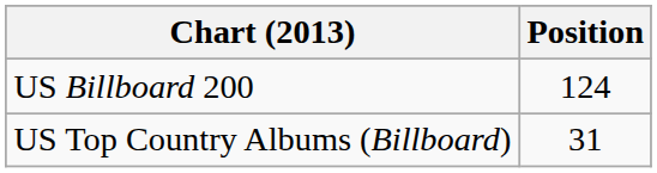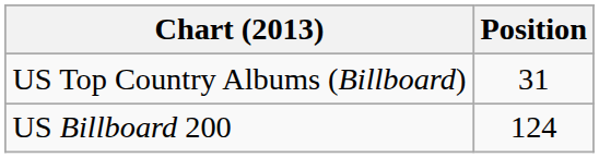rows swapped: US Billboard 200 <-> US Top Country Albums (Billboard)
